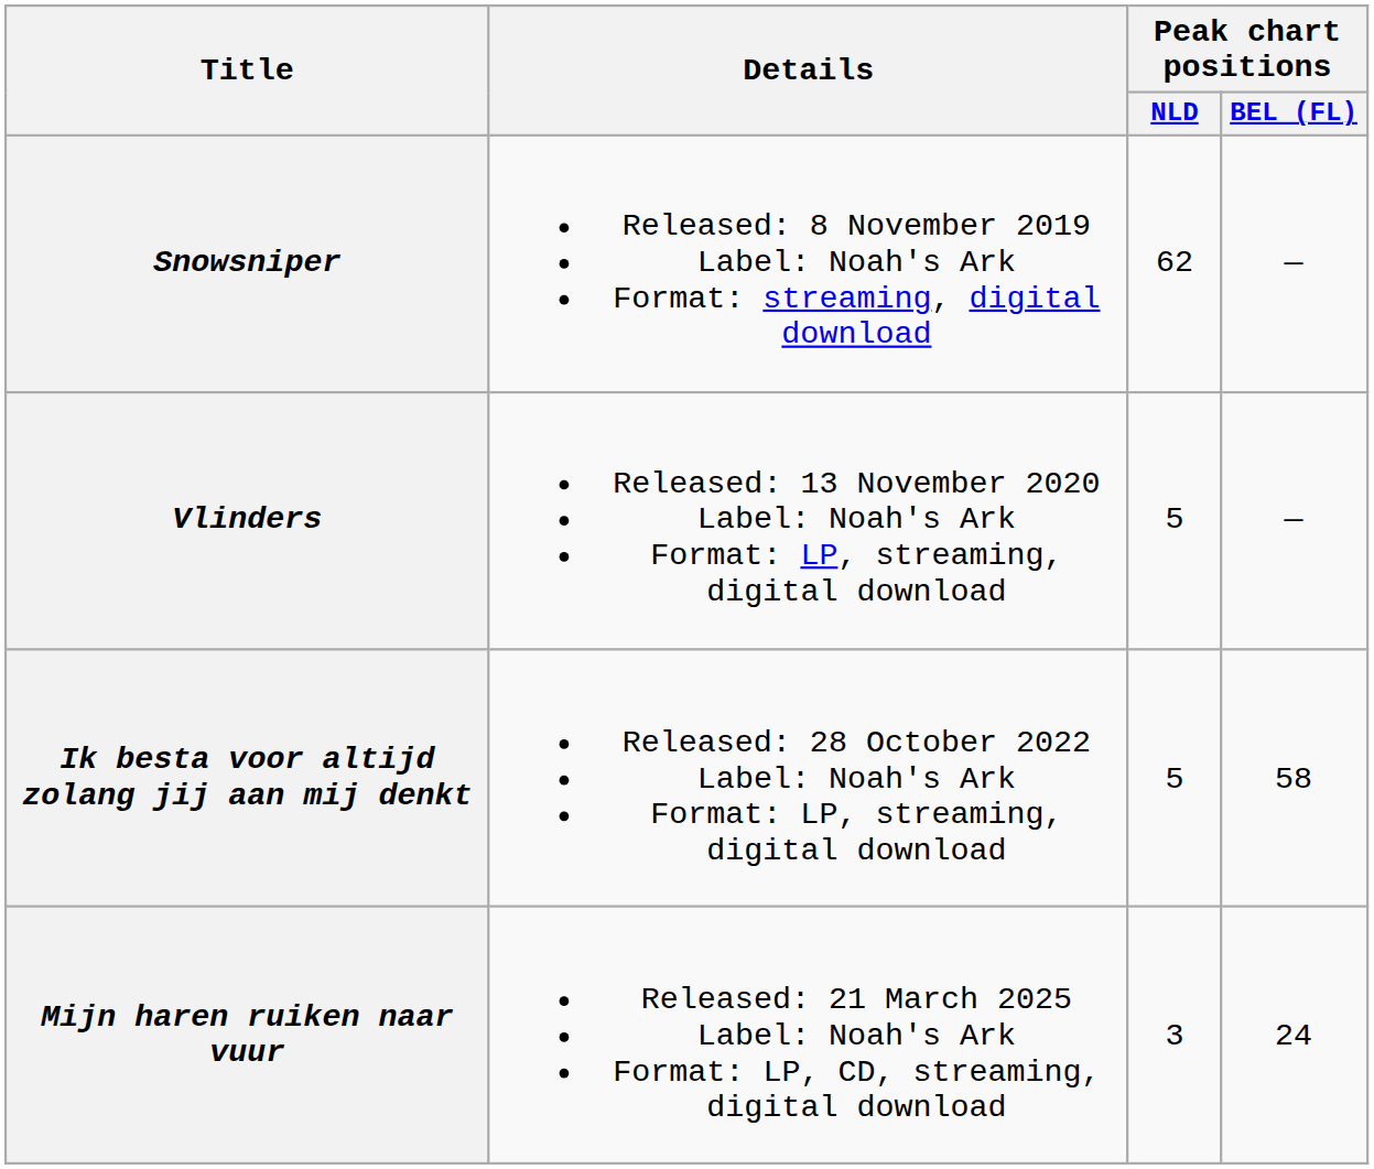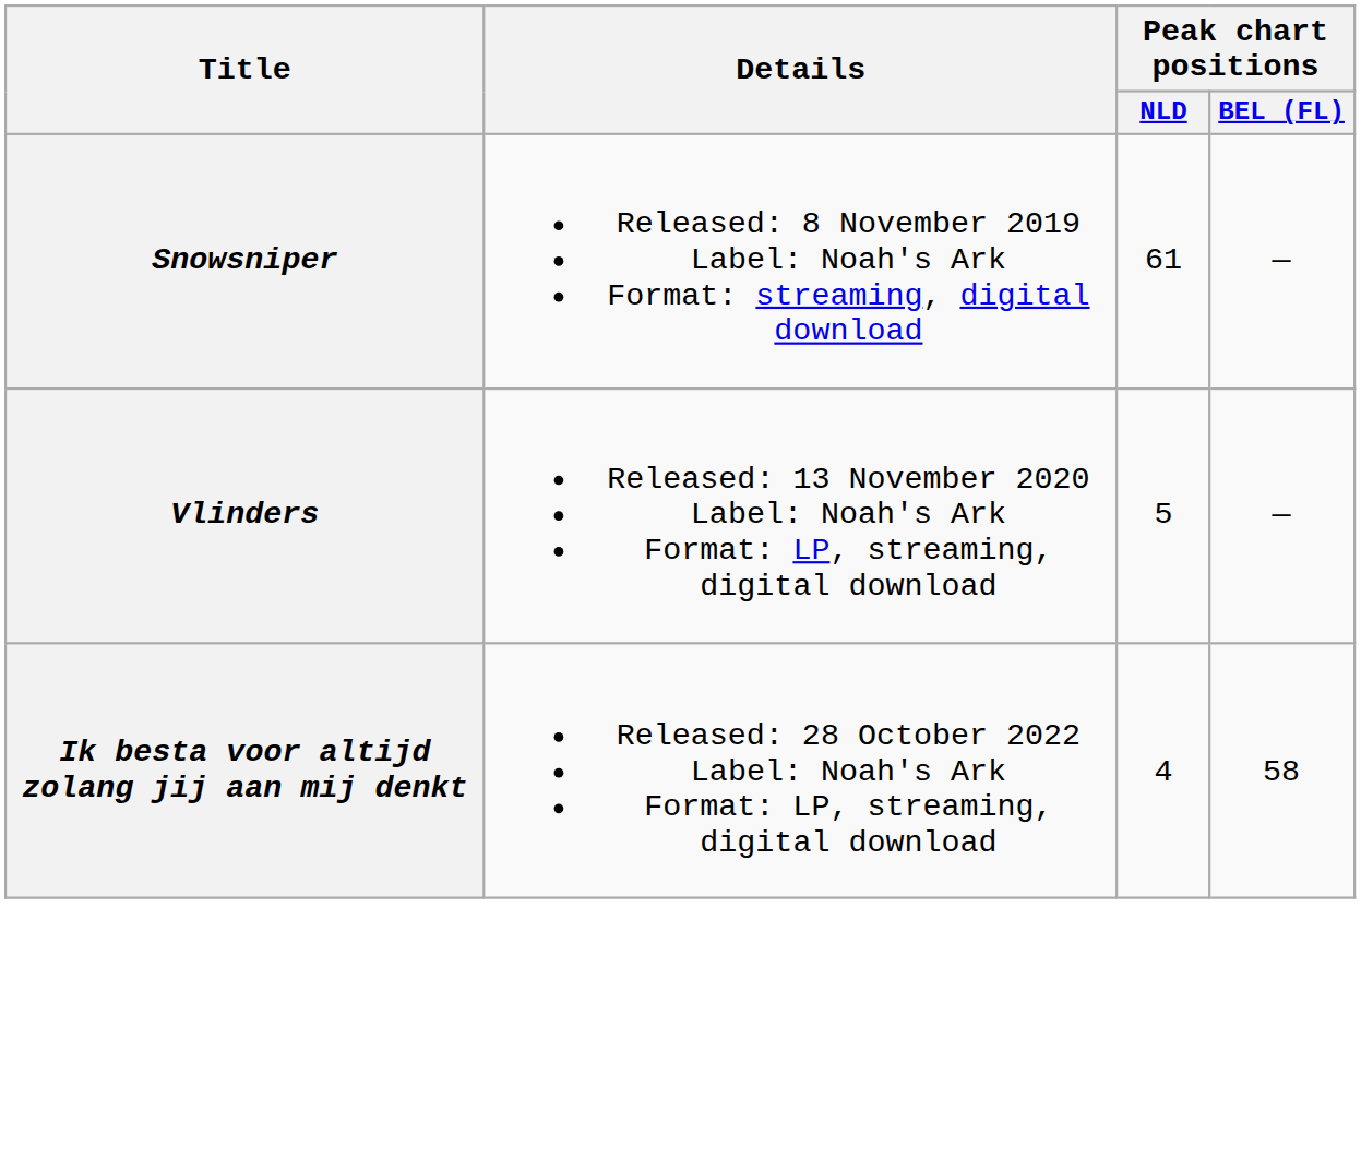Snowsniper | Peak chart positions / NLD: 62 -> 61
Ik besta voor altijd zolang jij aan mij denkt | Peak chart positions / NLD: 5 -> 4
- row: Mijn haren ruiken naar vuur | Released: 21 March 2025 Label: Noah's Ark Format: LP, CD, streaming, digital download | 3 | 24
